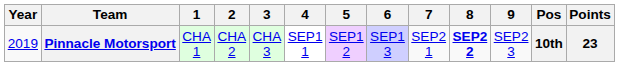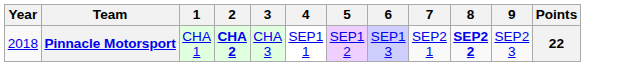- column: Pos | 10th
Pinnacle Motorsport | Year: 2019 -> 2018
Pinnacle Motorsport | 2: normal -> bold
Pinnacle Motorsport | Points: 23 -> 22
